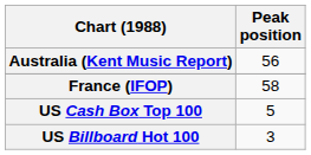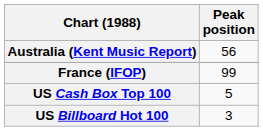France (IFOP) | Peak position: 58 -> 99
